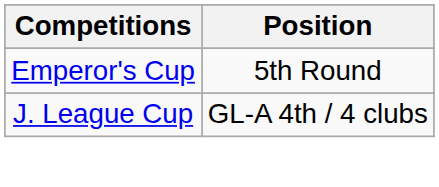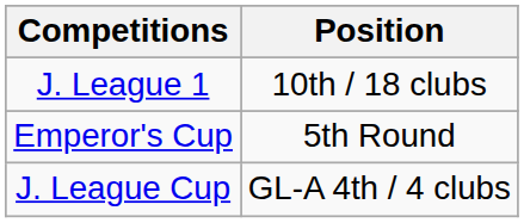+ row: J. League 1 | 10th / 18 clubs
